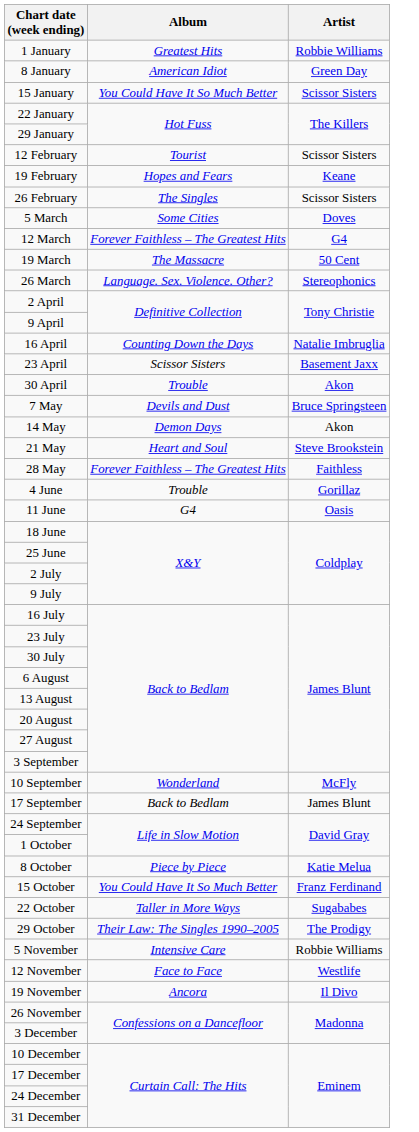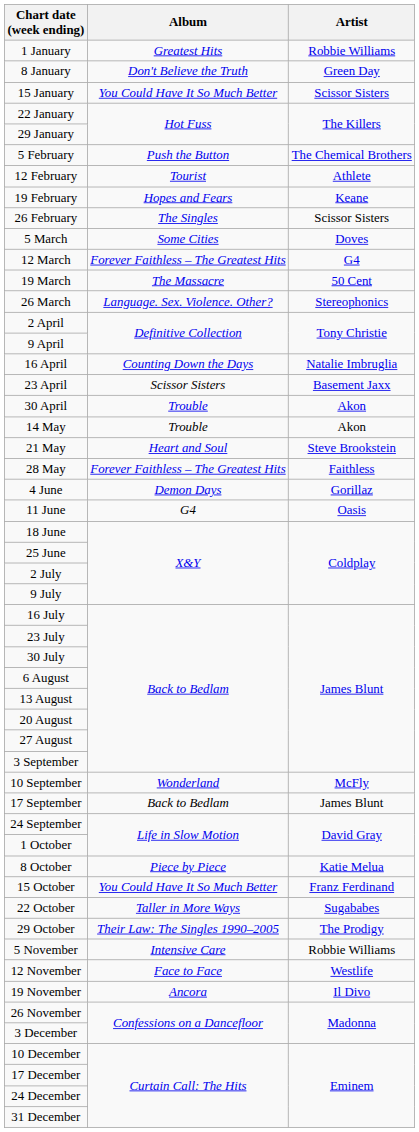8 January | Album: American Idiot -> Don't Believe the Truth
+ row: 5 February | Push the Button | The Chemical Brothers
12 February | Artist: Scissor Sisters -> Athlete
- row: 7 May | Devils and Dust | Bruce Springsteen
14 May | Album: Demon Days -> Trouble
4 June | Album: Trouble -> Demon Days
